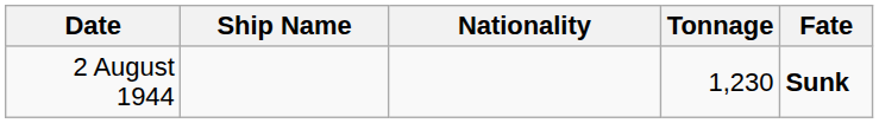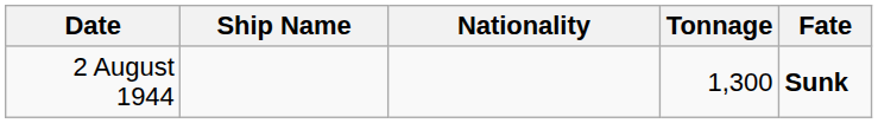2 August 1944 | Tonnage: 1,230 -> 1,300
